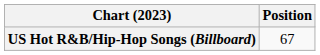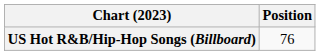US Hot R&B/Hip-Hop Songs (Billboard) | Position: 67 -> 76
